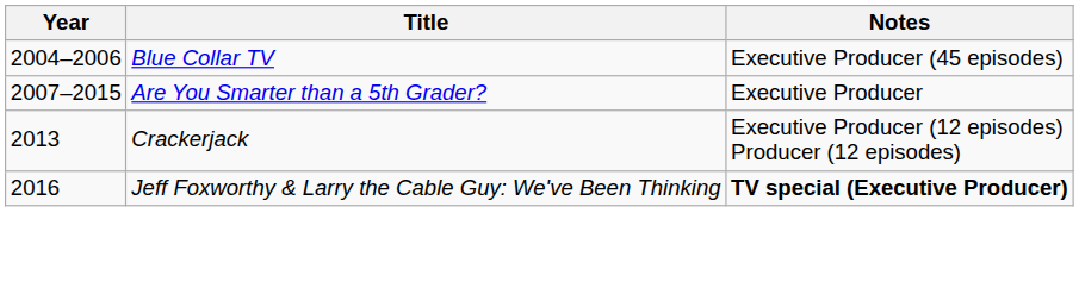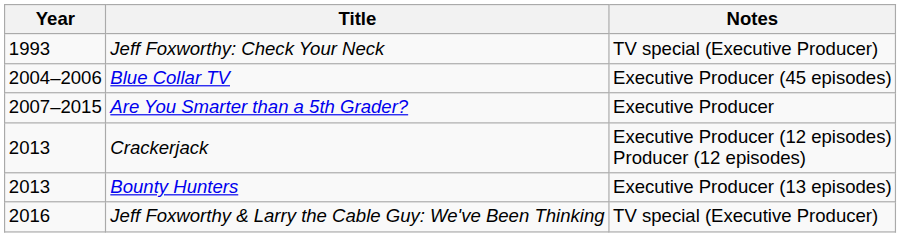+ row: 1993 | Jeff Foxworthy: Check Your Neck | TV special (Executive Producer)
+ row: 2013 | Bounty Hunters | Executive Producer (13 episodes)
Jeff Foxworthy & Larry the Cable Guy: We've Been Thinking | Notes: bold -> normal
